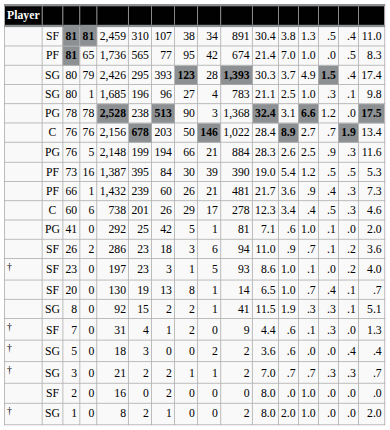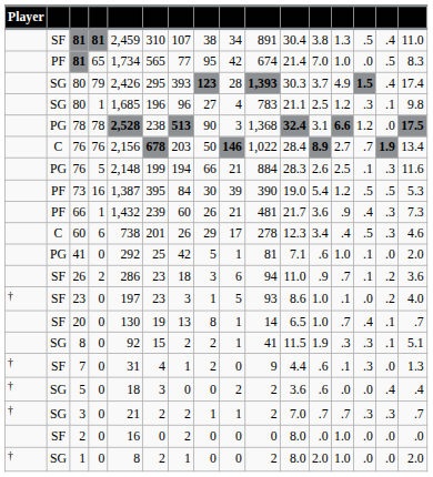81 / 65 | column 5: 1,736 -> 1,734
80 / 1 | column 13: 1.0 -> 1.2
76 / 5 | column 14: .9 -> .1
